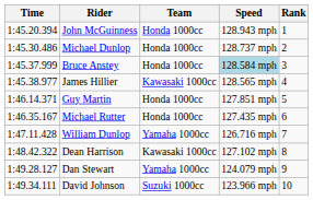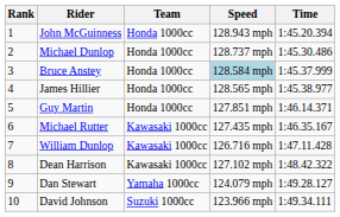columns swapped: Rank <-> Time
James Hillier | Team: Kawasaki 1000cc -> Honda 1000cc
Michael Rutter | Team: Honda 1000cc -> Kawasaki 1000cc
William Dunlop | Team: Yamaha 1000cc -> Kawasaki 1000cc
